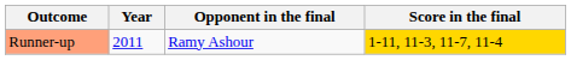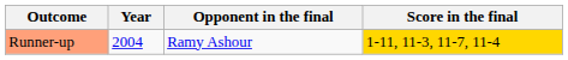Runner-up | Year: 2011 -> 2004
